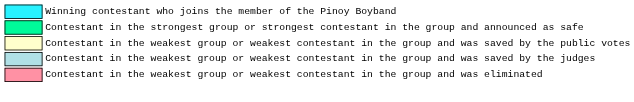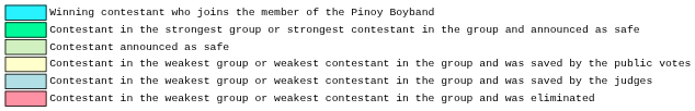+ row: Contestant announced as safe
